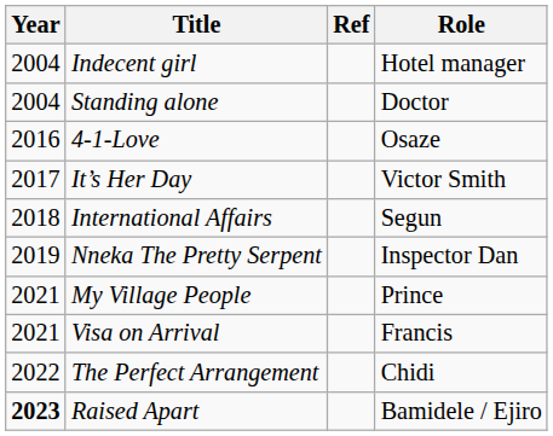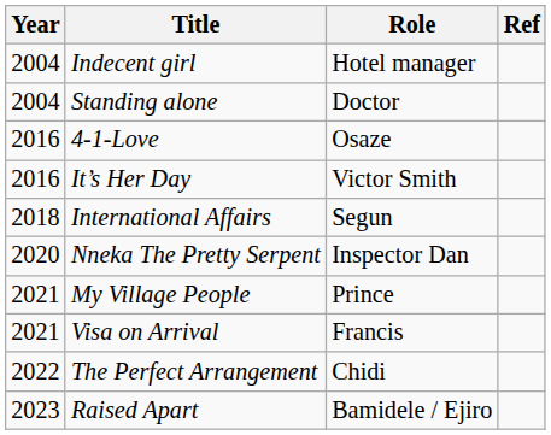columns swapped: Role <-> Ref
It’s Her Day | Year: 2017 -> 2016
Nneka The Pretty Serpent | Year: 2019 -> 2020
Raised Apart | Year: bold -> normal
